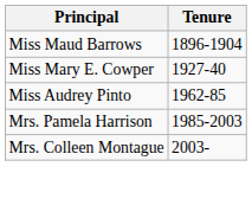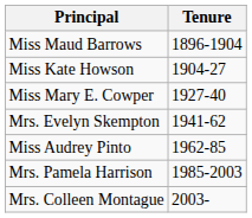+ row: Miss Kate Howson | 1904-27
+ row: Mrs. Evelyn Skempton | 1941-62
